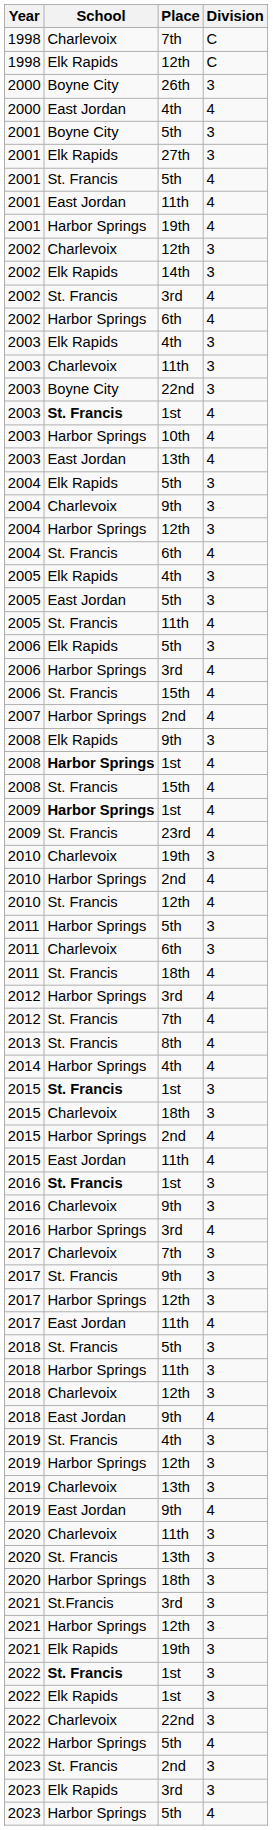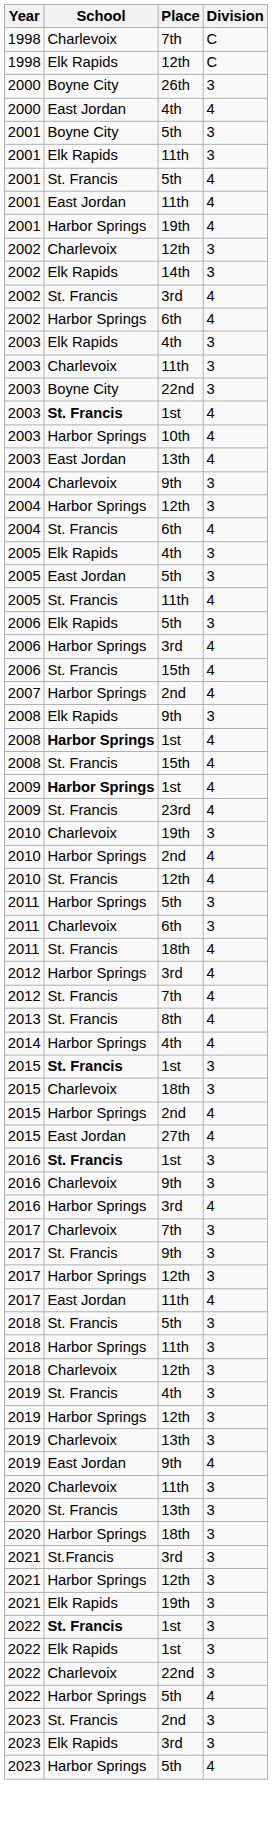2001 / Elk Rapids | Place: 27th -> 11th
- row: 2004 | Elk Rapids | 5th | 3
2015 / East Jordan | Place: 11th -> 27th
- row: 2018 | East Jordan | 9th | 4
